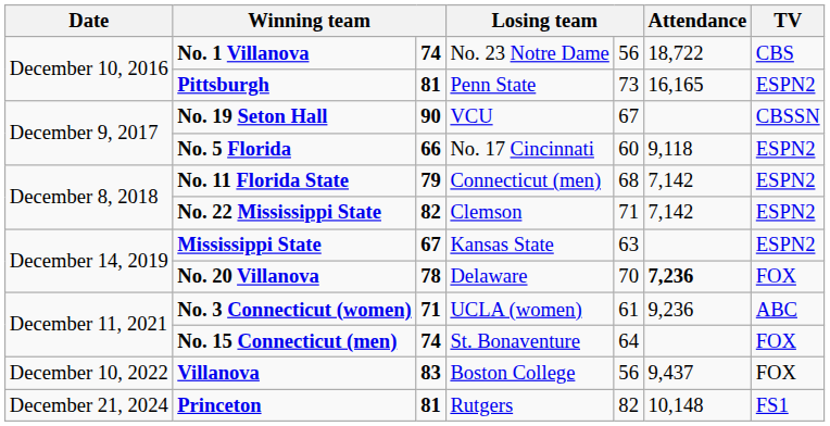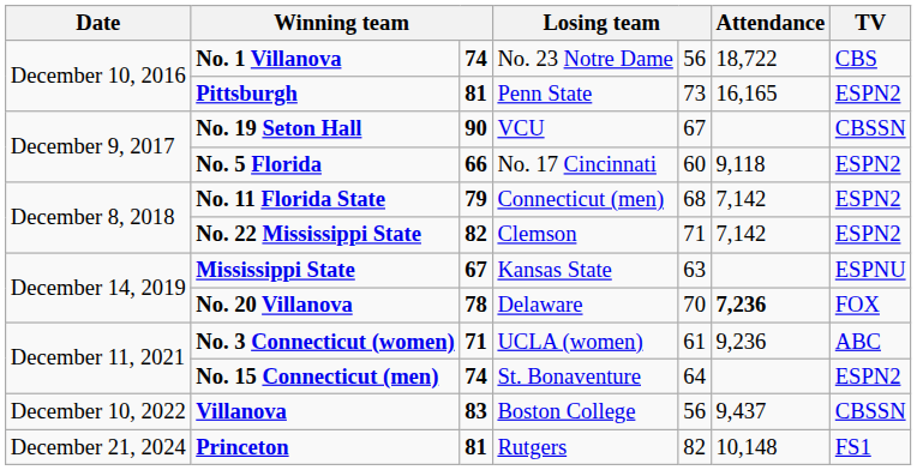Mississippi State | TV: ESPN2 -> ESPNU
No. 15 Connecticut (men) | TV: FOX -> ESPN2
Villanova | TV: FOX -> CBSSN
